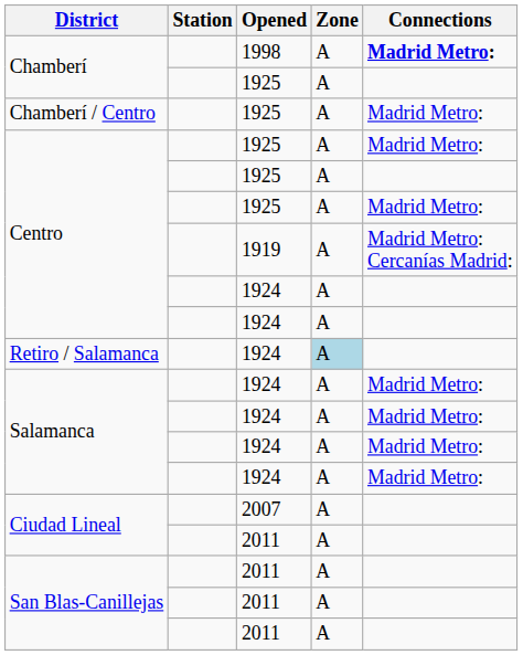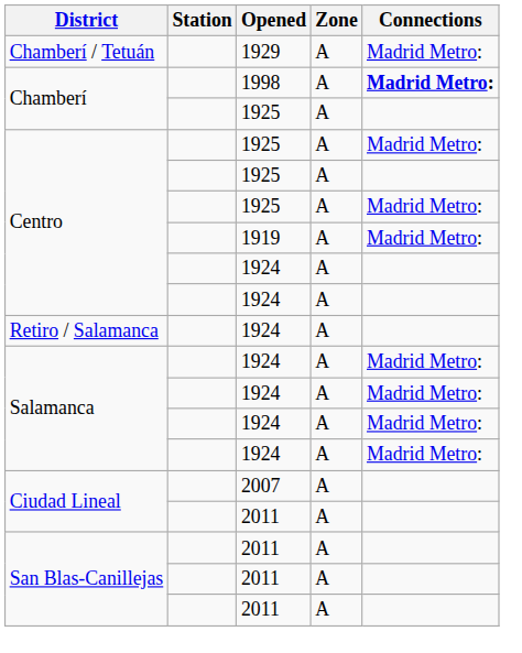+ row: Chamberí / Tetuán | 1929 | A | Madrid Metro:
- row: Chamberí / Centro | 1925 | A | Madrid Metro:
Centro / 1919 | Connections: Madrid Metro: Cercanías Madrid: -> Madrid Metro:
Retiro / Salamanca | Zone: lightblue background -> no background
